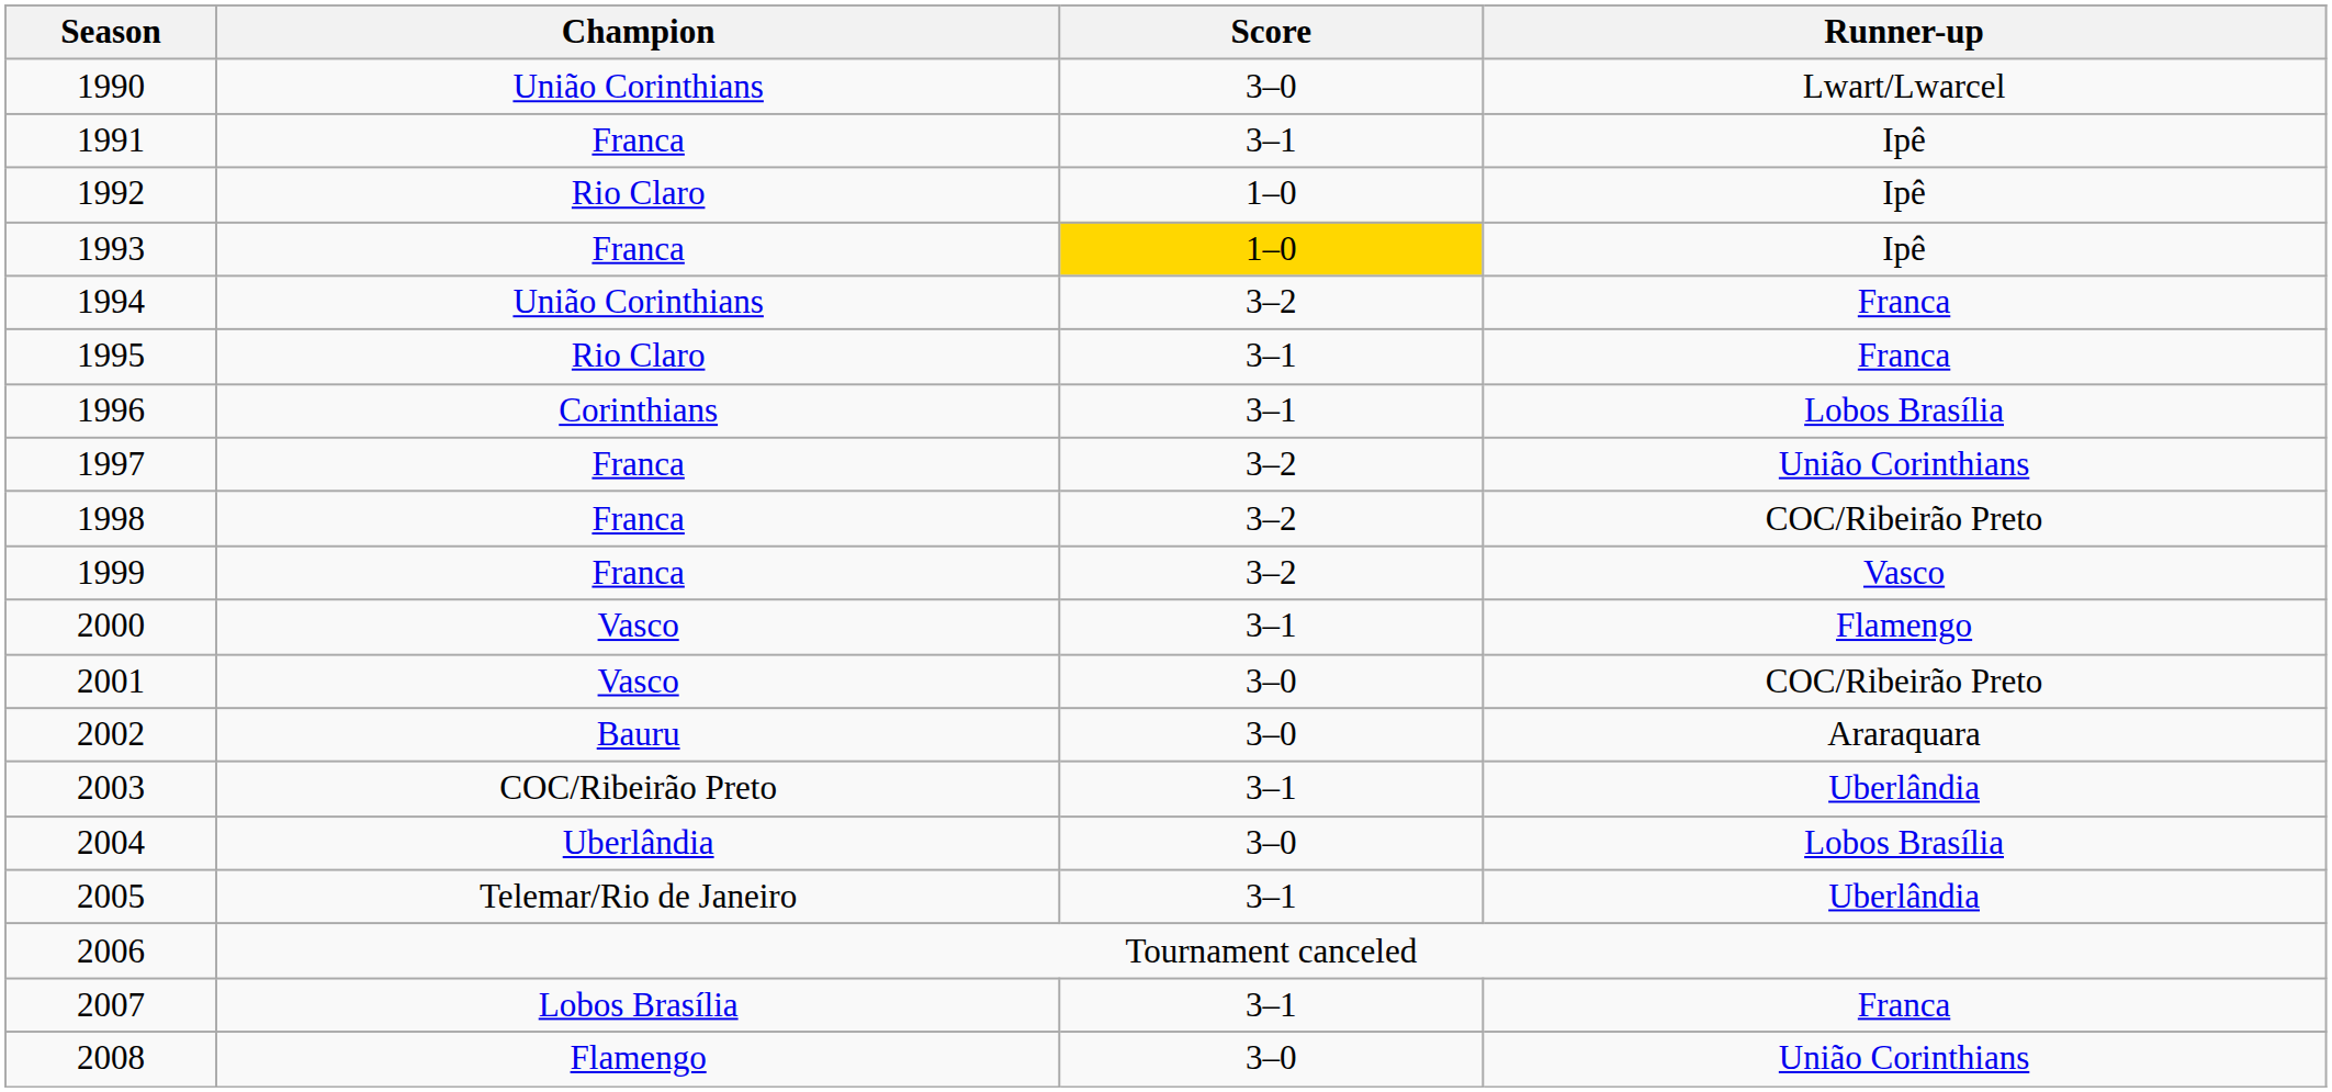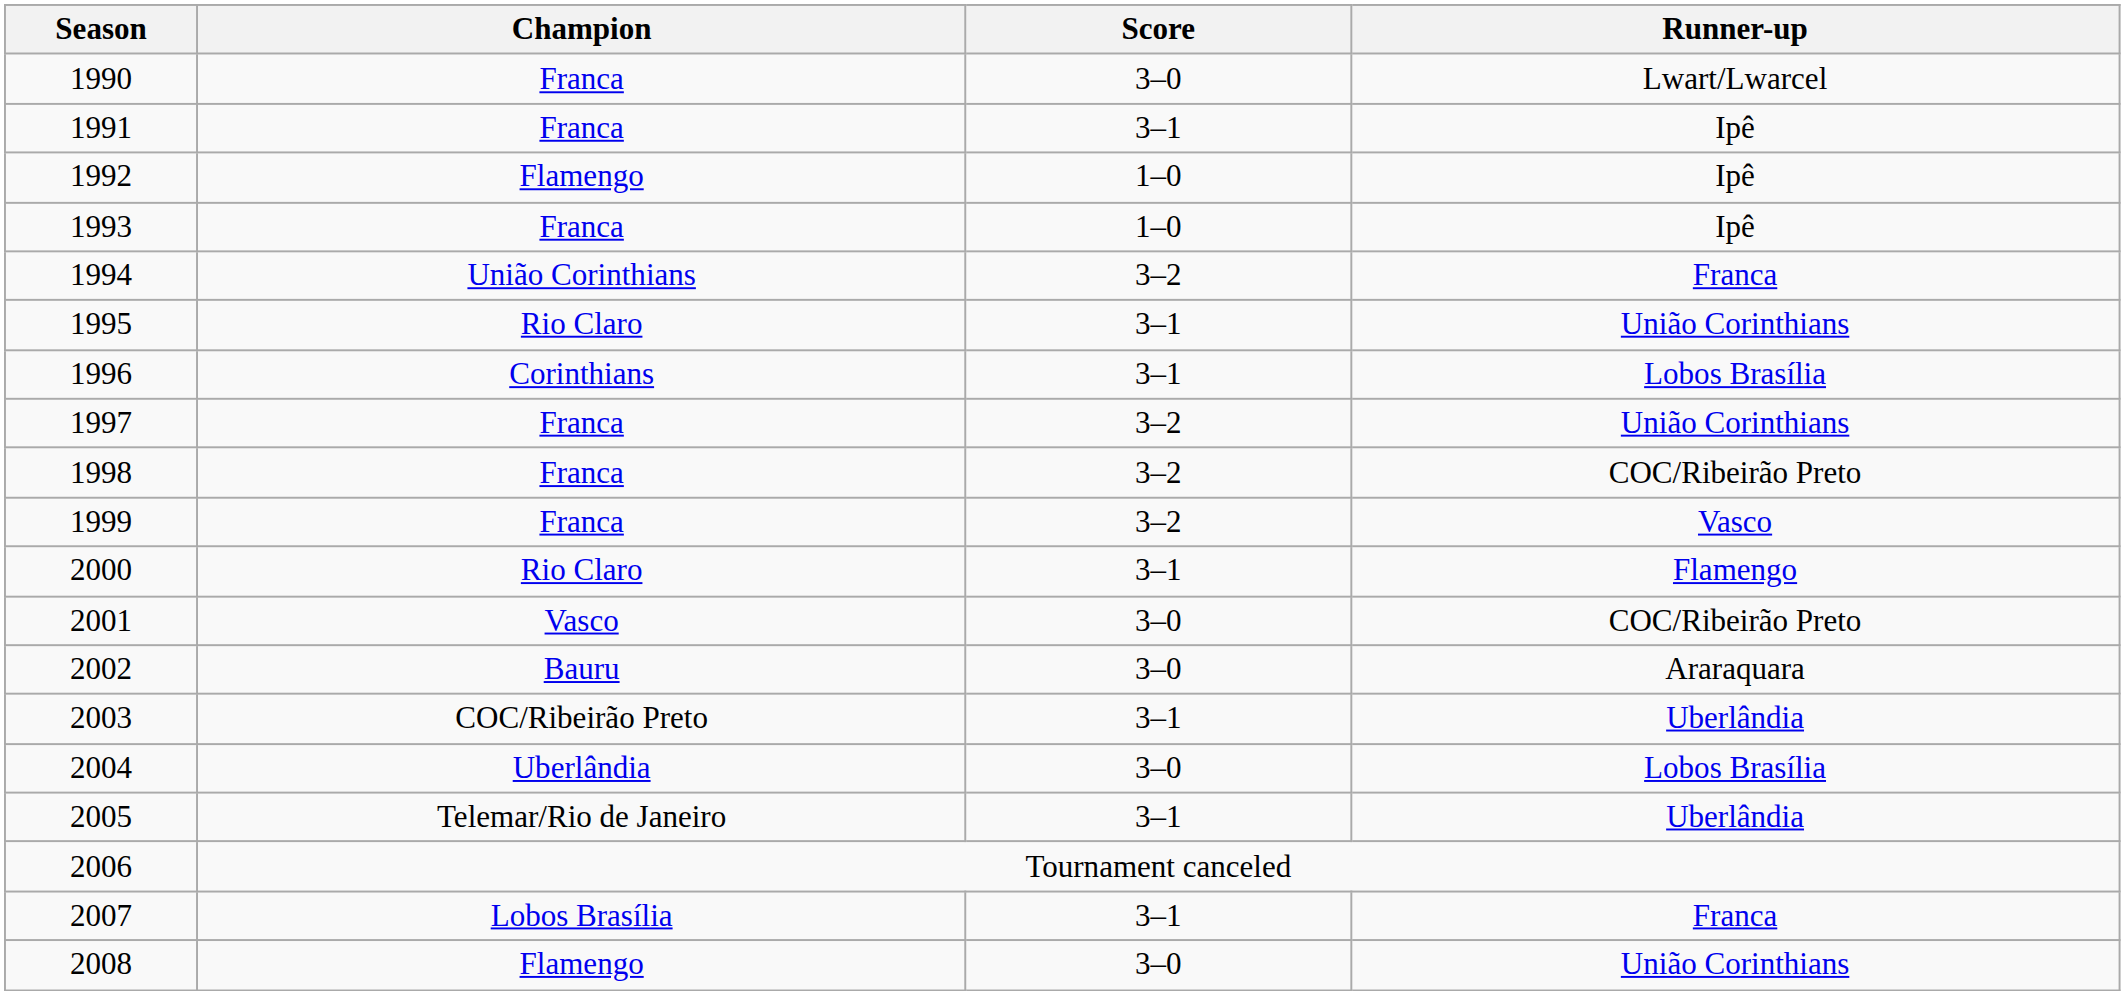1990 | Champion: União Corinthians -> Franca
1992 | Champion: Rio Claro -> Flamengo
1993 | Score: gold background -> no background
1995 | Runner-up: Franca -> União Corinthians
2000 | Champion: Vasco -> Rio Claro
